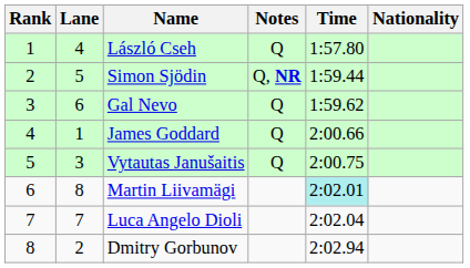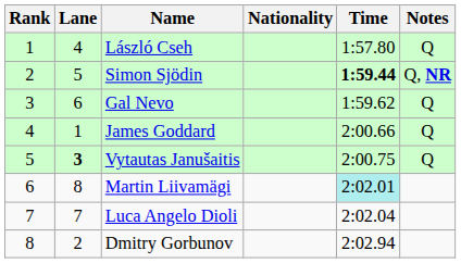columns swapped: Nationality <-> Notes
Simon Sjödin | Time: normal -> bold
Vytautas Janušaitis | Lane: normal -> bold
